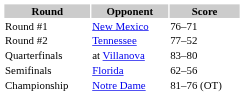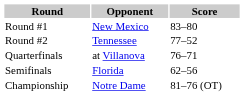Round #1 | Score: 76–71 -> 83–80
Quarterfinals | Score: 83–80 -> 76–71
